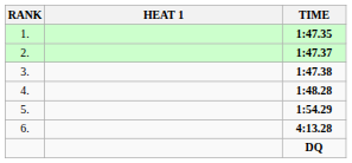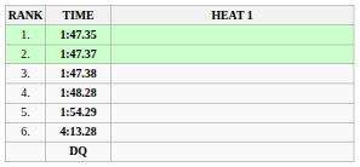columns swapped: HEAT 1 <-> TIME
